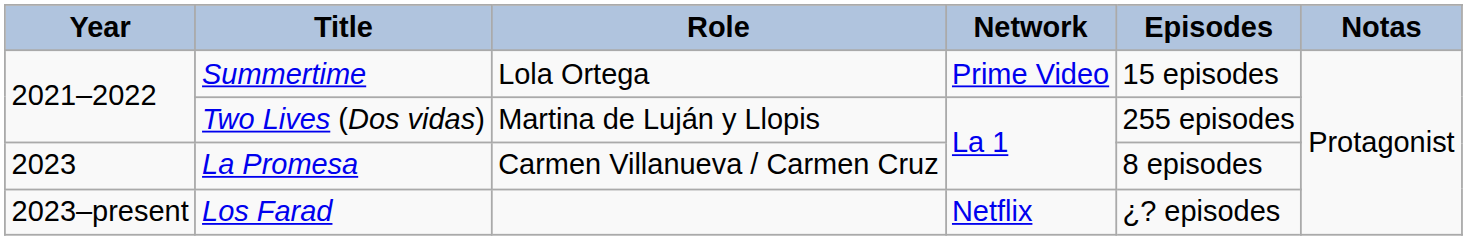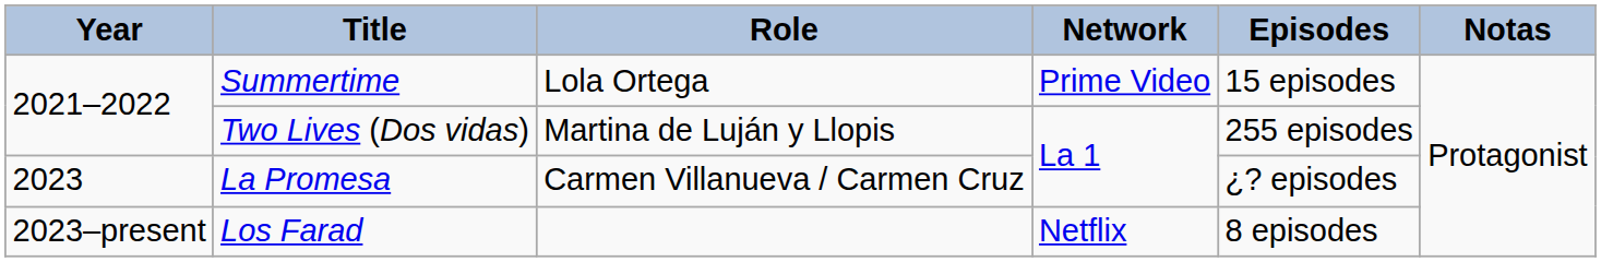La Promesa | Episodes: 8 episodes -> ¿? episodes
Los Farad | Episodes: ¿? episodes -> 8 episodes
